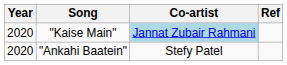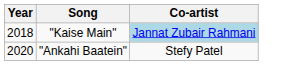- column: Ref
"Kaise Main" | Year: 2020 -> 2018
